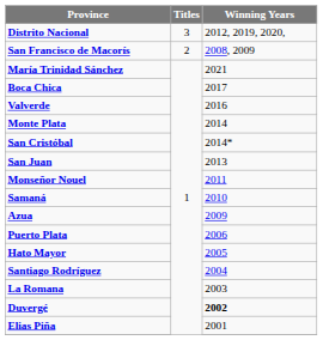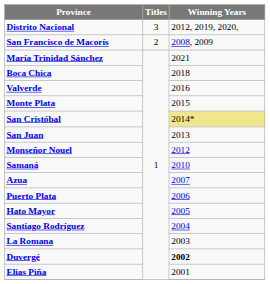Boca Chica | Winning Years: 2017 -> 2018
Monte Plata | Winning Years: 2014 -> 2015
San Cristóbal | Winning Years: no background -> khaki background
Monseñor Nouel | Winning Years: 2011 -> 2012
Azua | Winning Years: 2009 -> 2007
